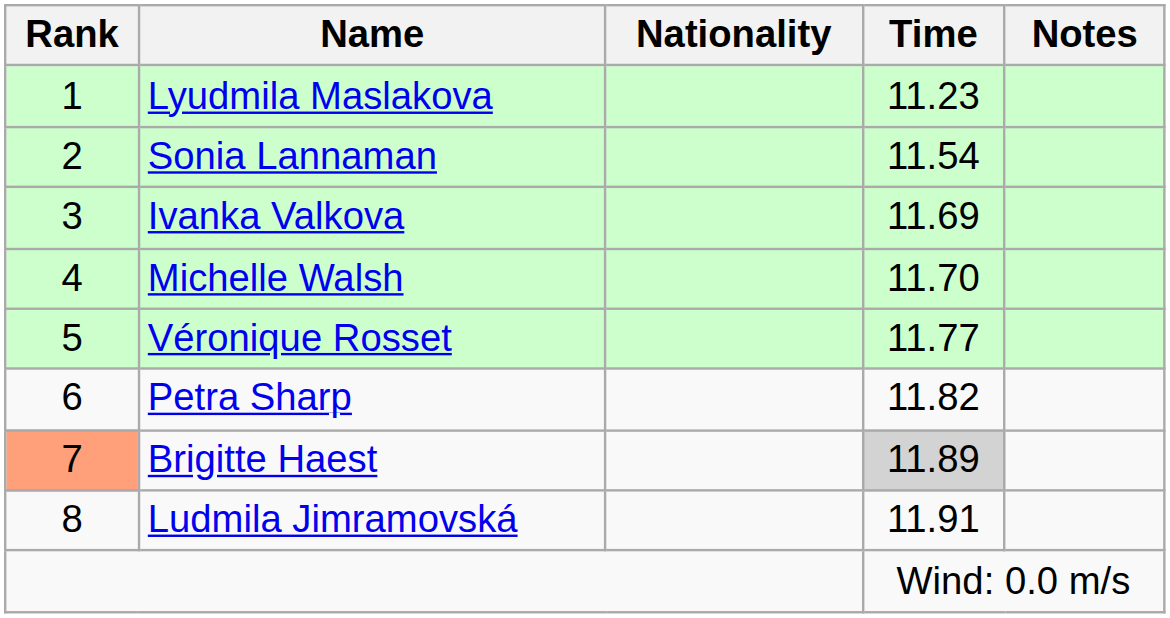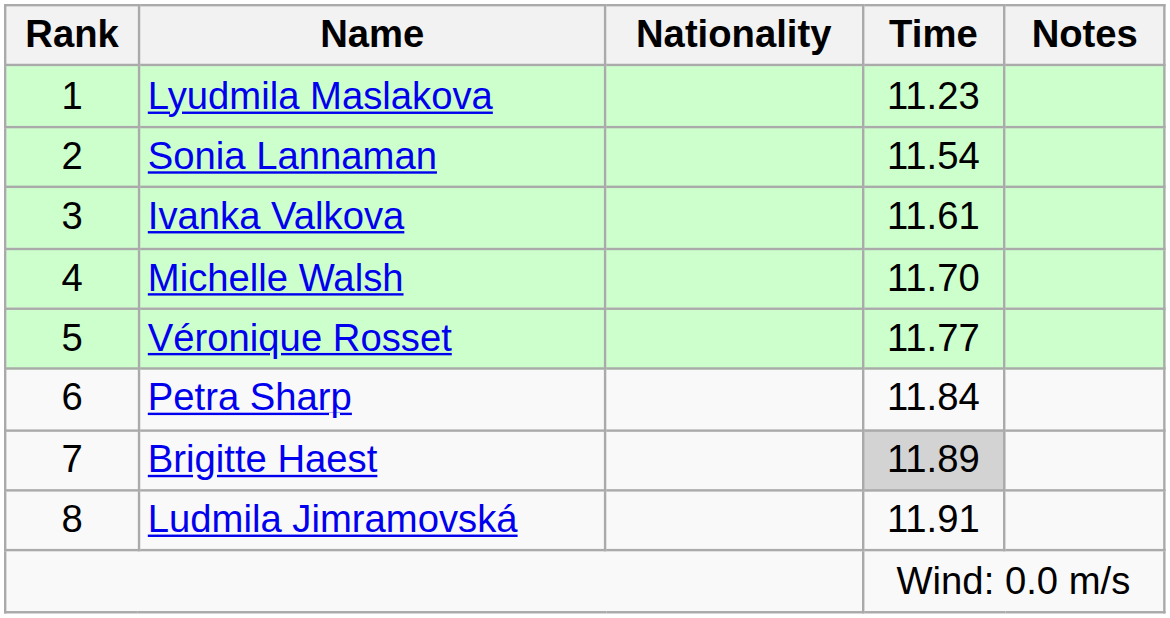Ivanka Valkova | Time: 11.69 -> 11.61
Petra Sharp | Time: 11.82 -> 11.84
Brigitte Haest | Rank: lightsalmon background -> no background
